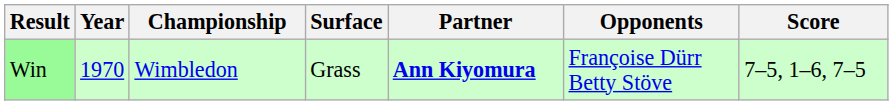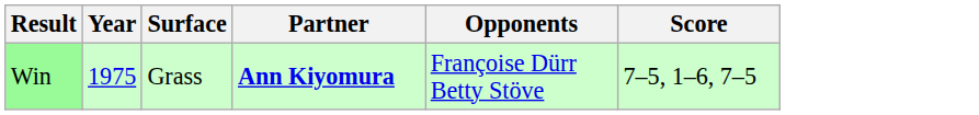- column: Championship | Wimbledon
Win | Year: 1970 -> 1975
